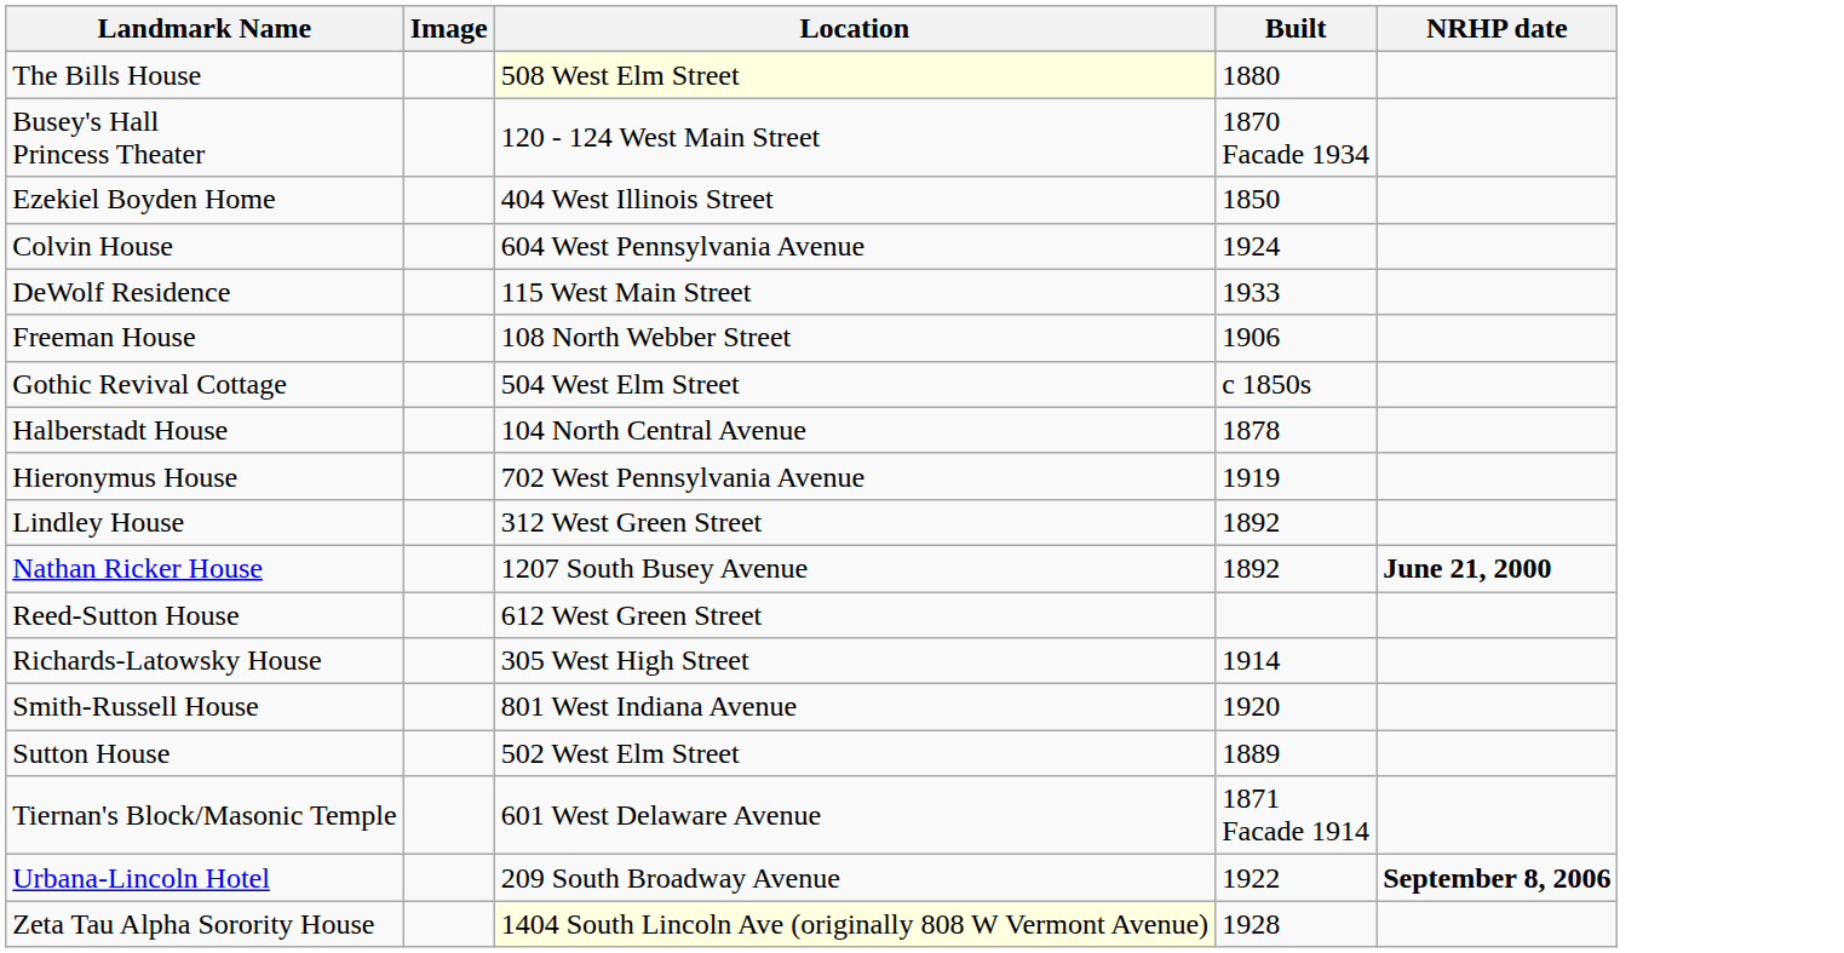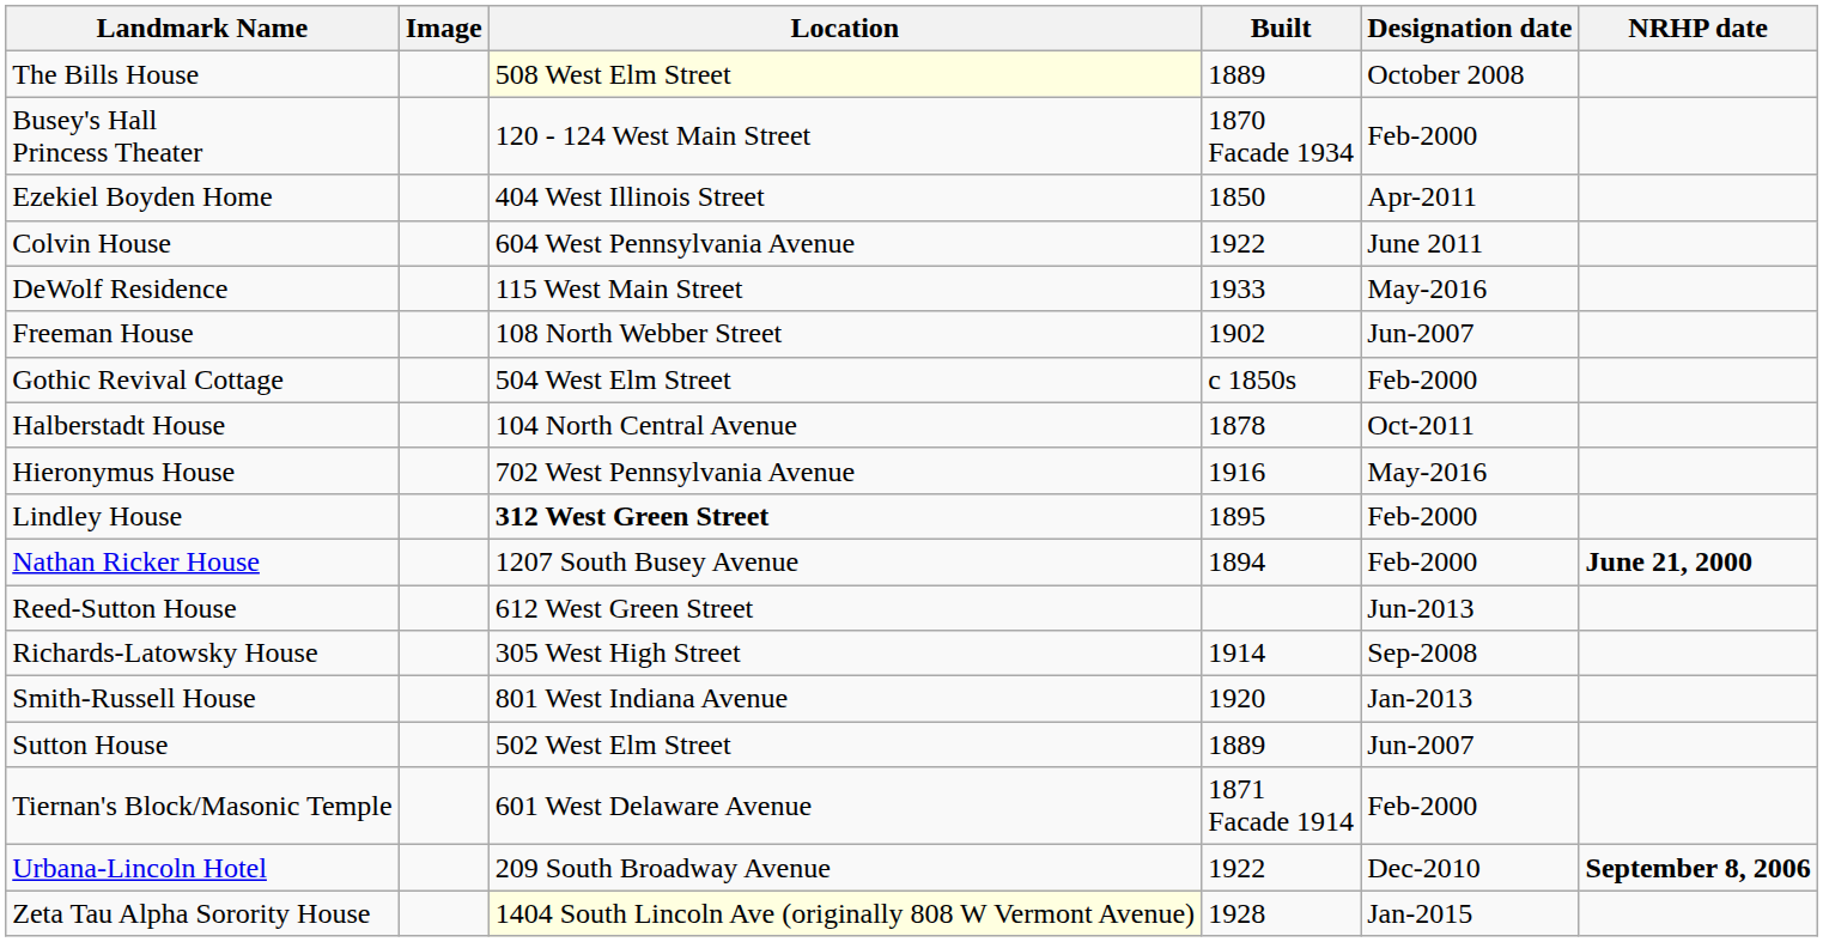+ column: Designation date | October 2008 | Feb-2000 | Apr-2011 | June 2011 | May-2016 | Jun-2007 | Feb-2000 | Oct-2011 | May-2016 | Feb-2000 | Feb-2000 | Jun-2013 | Sep-2008 | Jan-2013 | Jun-2007 | Feb-2000 | Dec-2010 | Jan-2015
The Bills House | Built: 1880 -> 1889
Colvin House | Built: 1924 -> 1922
Freeman House | Built: 1906 -> 1902
Hieronymus House | Built: 1919 -> 1916
Lindley House | Location: normal -> bold
Lindley House | Built: 1892 -> 1895
Nathan Ricker House | Built: 1892 -> 1894
